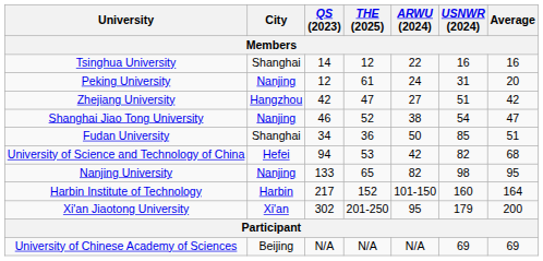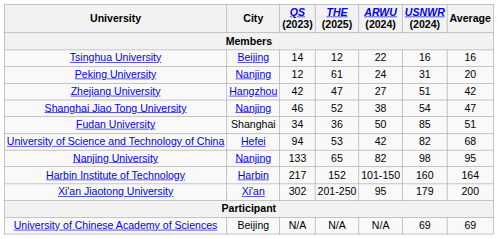Tsinghua University | City: Shanghai -> Beijing
